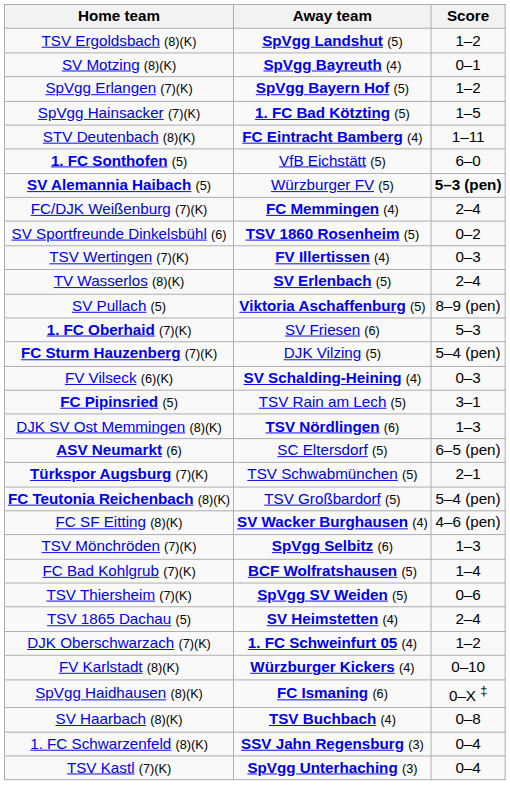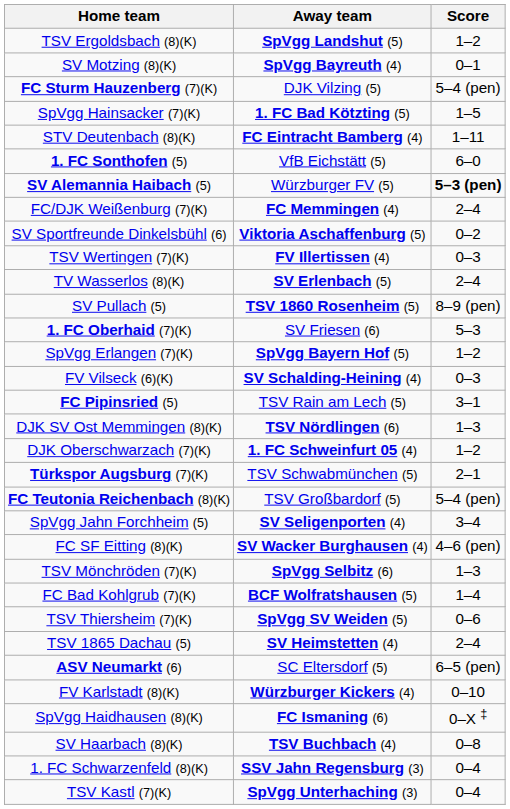rows swapped: SpVgg Erlangen (7)(K) <-> FC Sturm Hauzenberg (7)(K)
SV Sportfreunde Dinkelsbühl (6) | Away team: TSV 1860 Rosenheim (5) -> Viktoria Aschaffenburg (5)
SV Pullach (5) | Away team: Viktoria Aschaffenburg (5) -> TSV 1860 Rosenheim (5)
rows swapped: DJK Oberschwarzach (7)(K) <-> ASV Neumarkt (6)
+ row: SpVgg Jahn Forchheim (5) | SV Seligenporten (4) | 3–4
